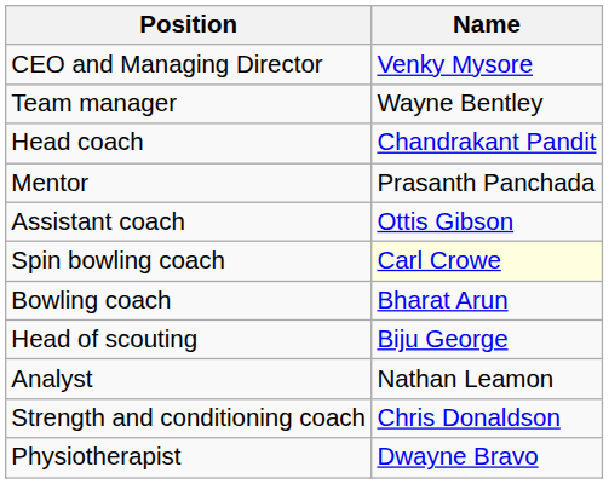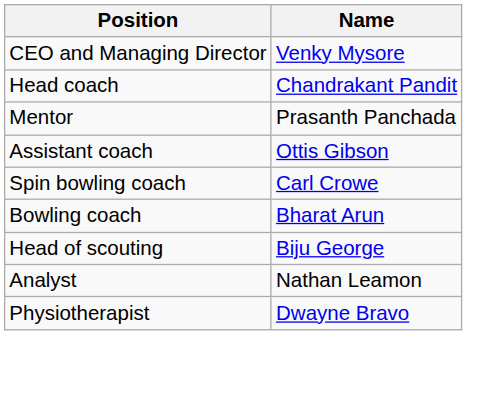- row: Team manager | Wayne Bentley
Spin bowling coach | Name: lightyellow background -> no background
- row: Strength and conditioning coach | Chris Donaldson
